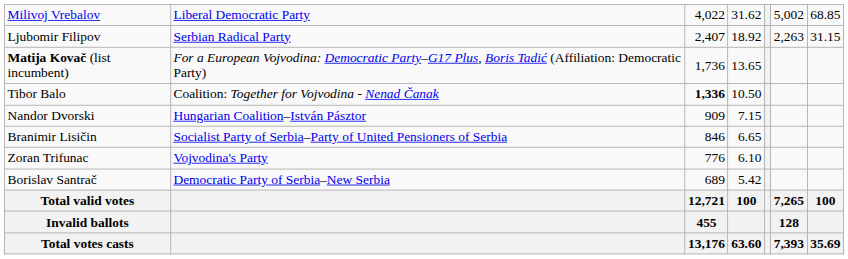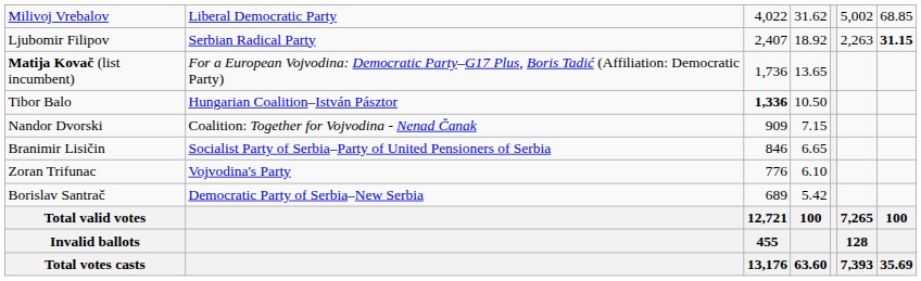Ljubomir Filipov | column 7: normal -> bold
Tibor Balo | column 2: Coalition: Together for Vojvodina - Nenad Čanak -> Hungarian Coalition–István Pásztor
Nandor Dvorski | column 2: Hungarian Coalition–István Pásztor -> Coalition: Together for Vojvodina - Nenad Čanak
